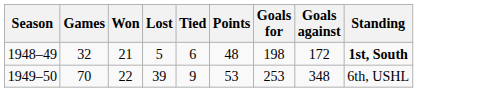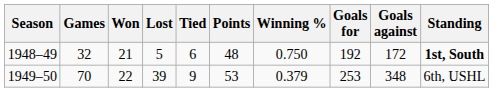+ column: Winning % | 0.750 | 0.379
1948–49 | Goals for: 198 -> 192
